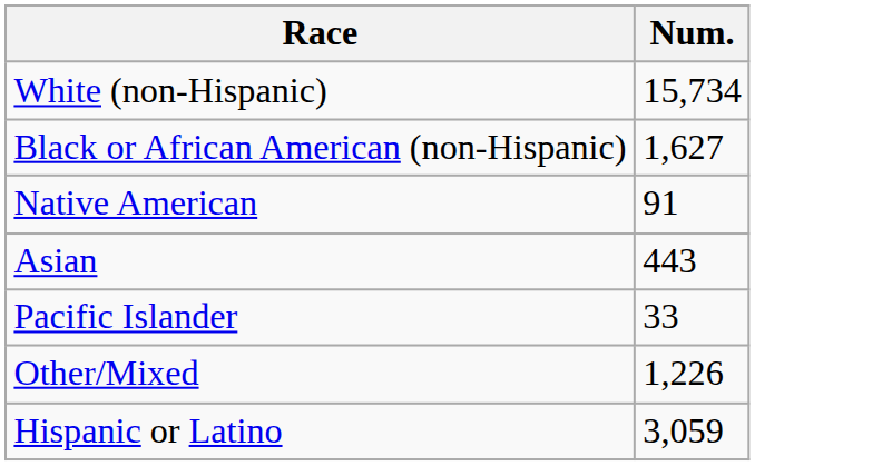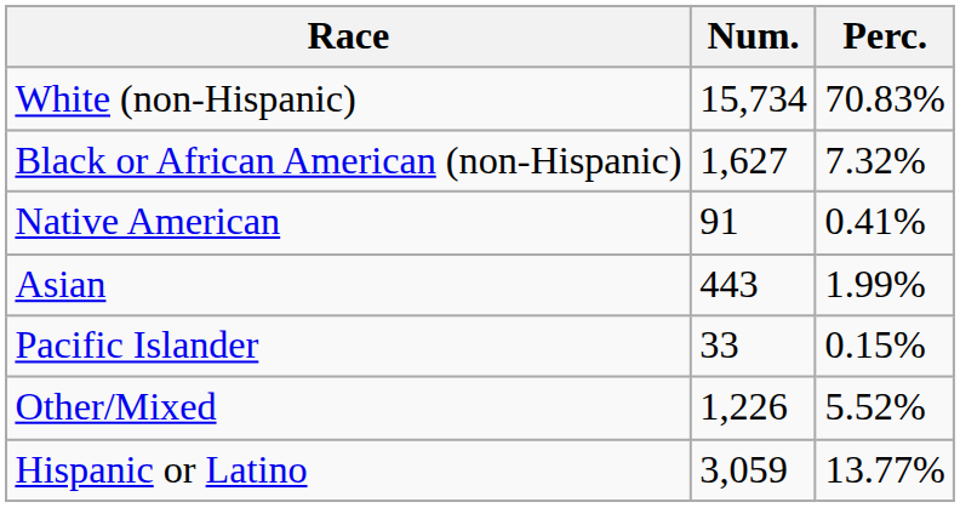+ column: Perc. | 70.83% | 7.32% | 0.41% | 1.99% | 0.15% | 5.52% | 13.77%
